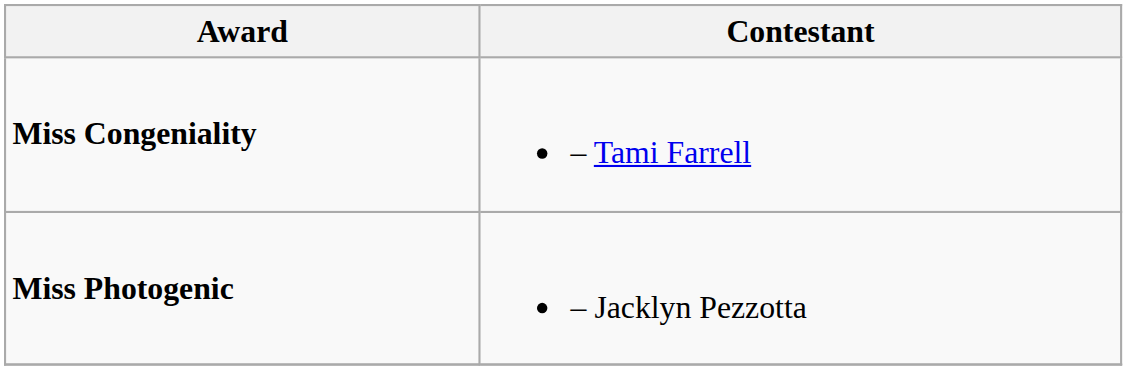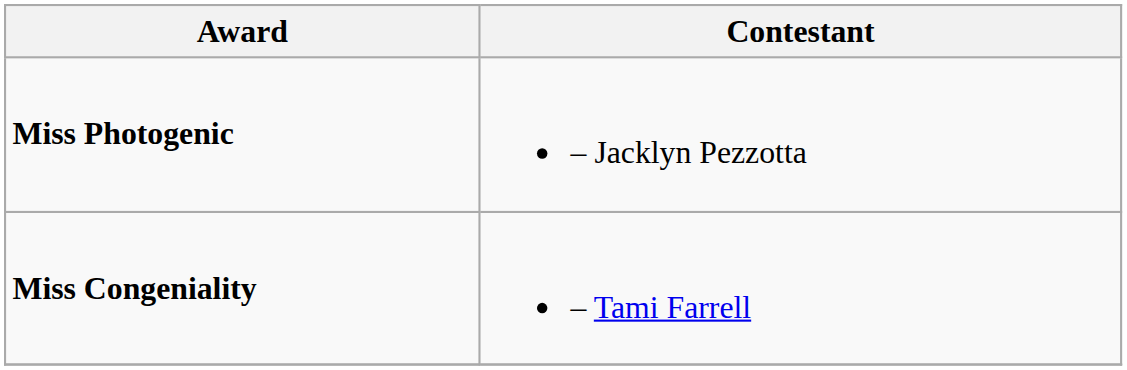rows swapped: Miss Congeniality <-> Miss Photogenic
